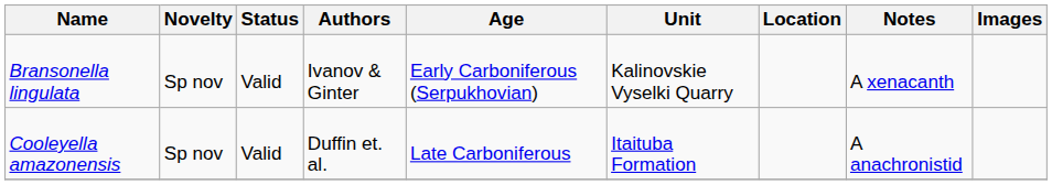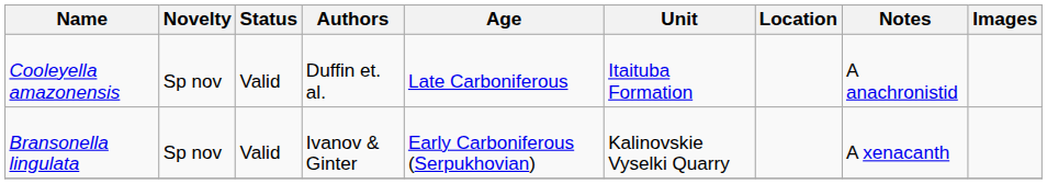rows swapped: Bransonella lingulata <-> Cooleyella amazonensis
